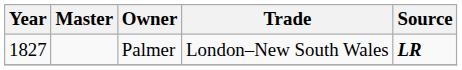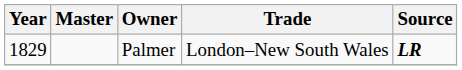Palmer | Year: 1827 -> 1829
